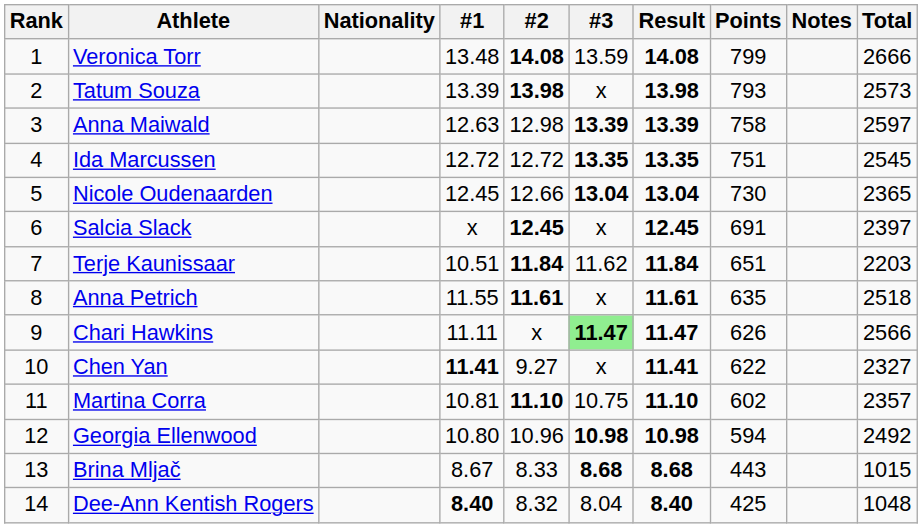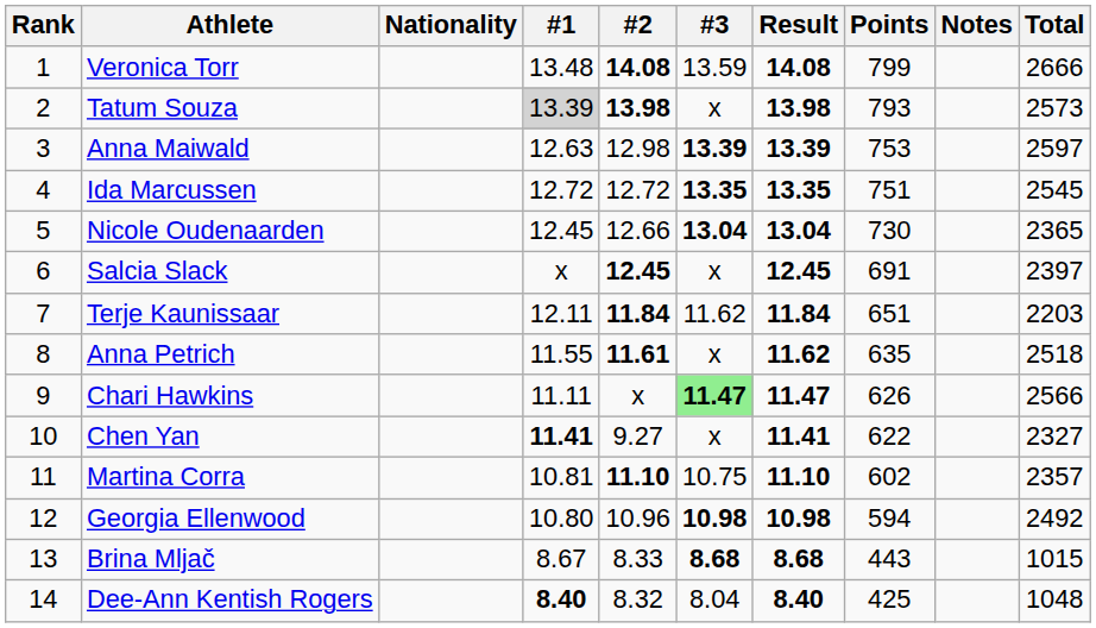Tatum Souza | #1: no background -> lightgrey background
Anna Maiwald | Points: 758 -> 753
Terje Kaunissaar | #1: 10.51 -> 12.11
Anna Petrich | Result: 11.61 -> 11.62
